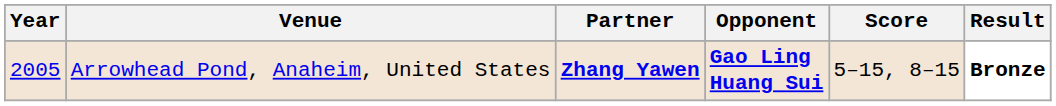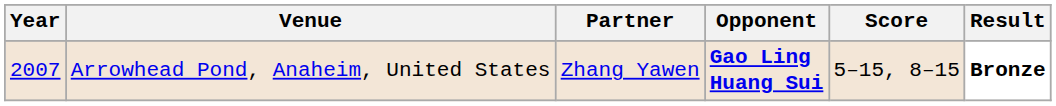Arrowhead Pond, Anaheim, United States | Year: 2005 -> 2007
Arrowhead Pond, Anaheim, United States | Partner: bold -> normal
